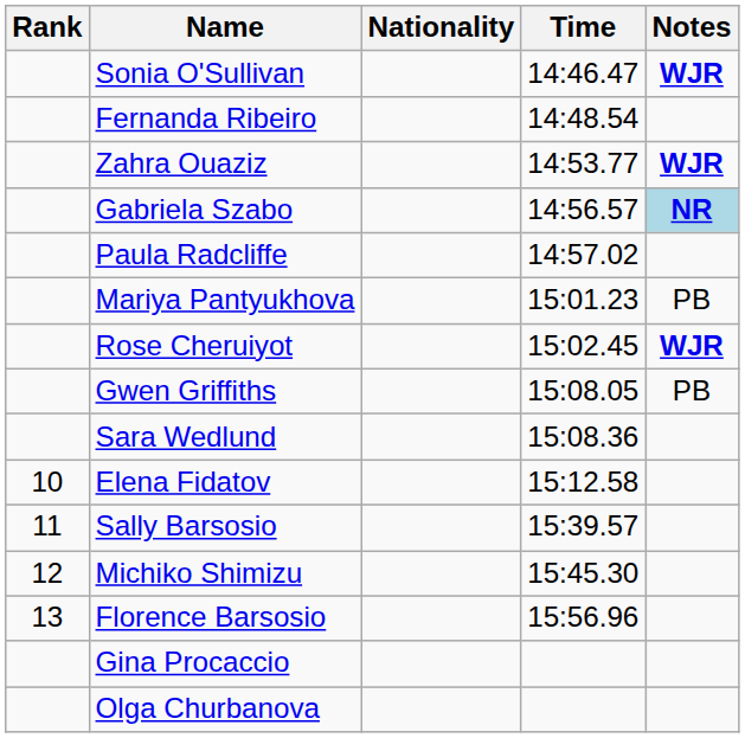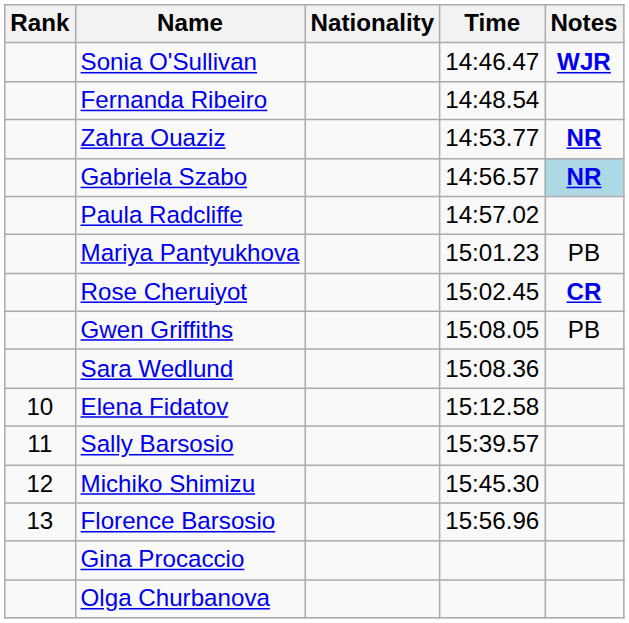Zahra Ouaziz | Notes: WJR -> NR
Rose Cheruiyot | Notes: WJR -> CR
